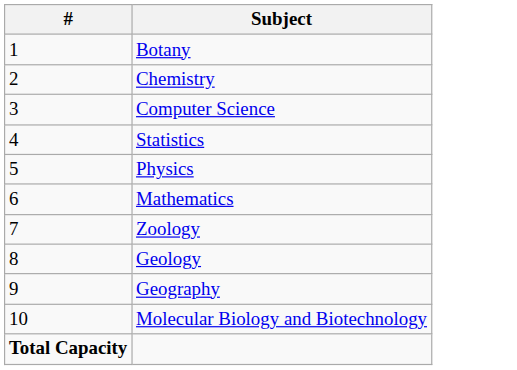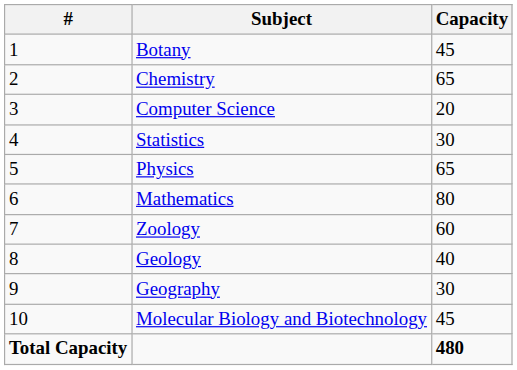+ column: Capacity | 45 | 65 | 20 | 30 | 65 | 80 | 60 | 40 | 30 | 45 | 480
